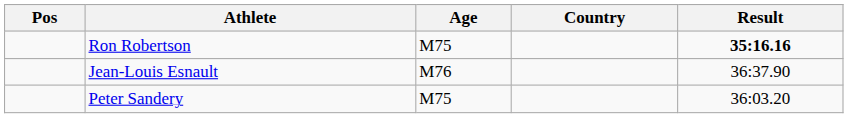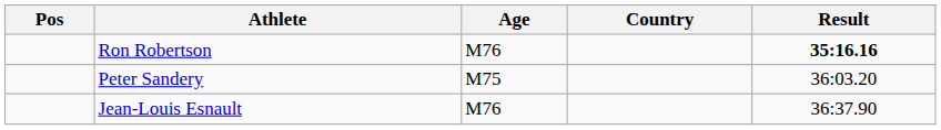Ron Robertson | Age: M75 -> M76
rows swapped: Peter Sandery <-> Jean-Louis Esnault
